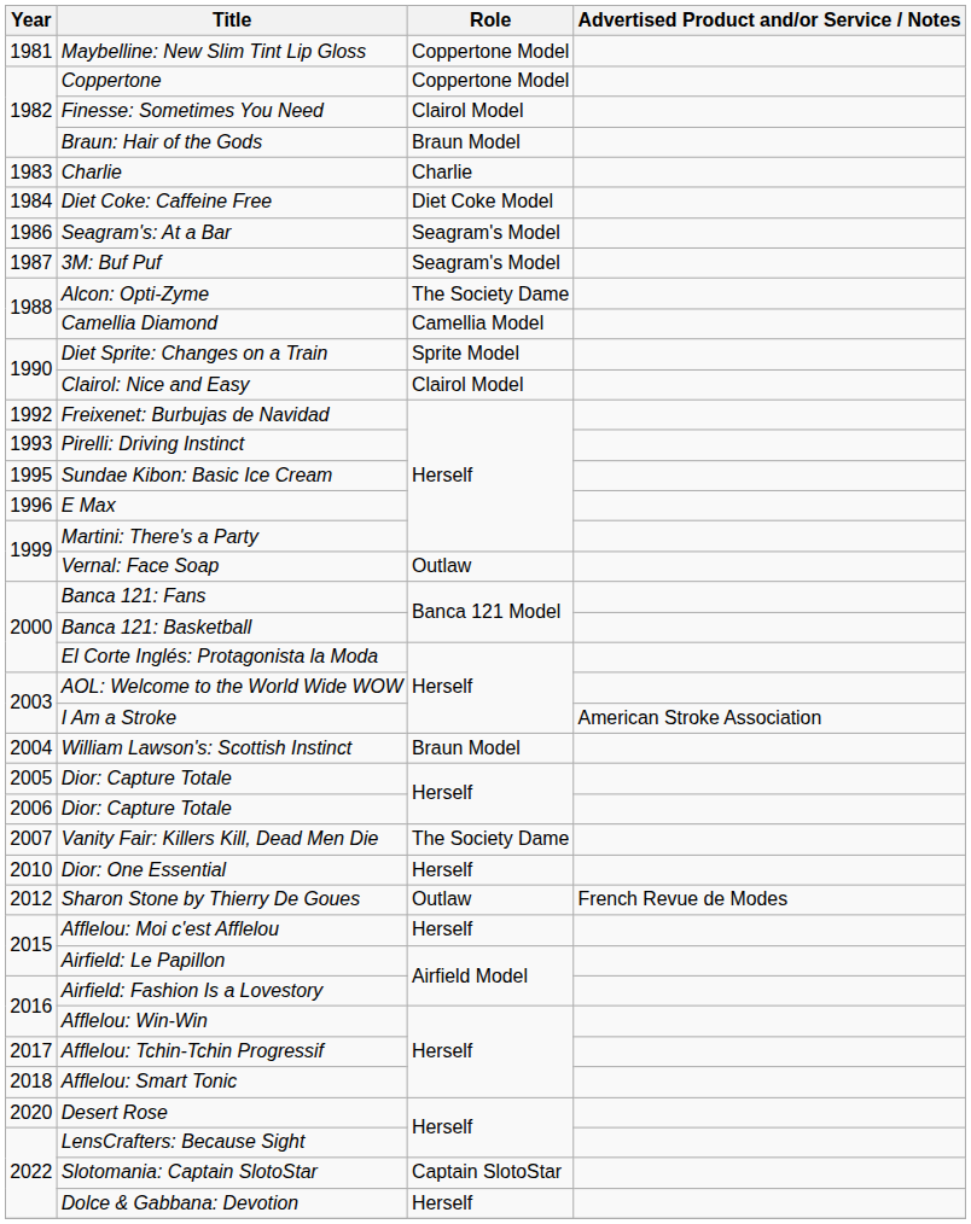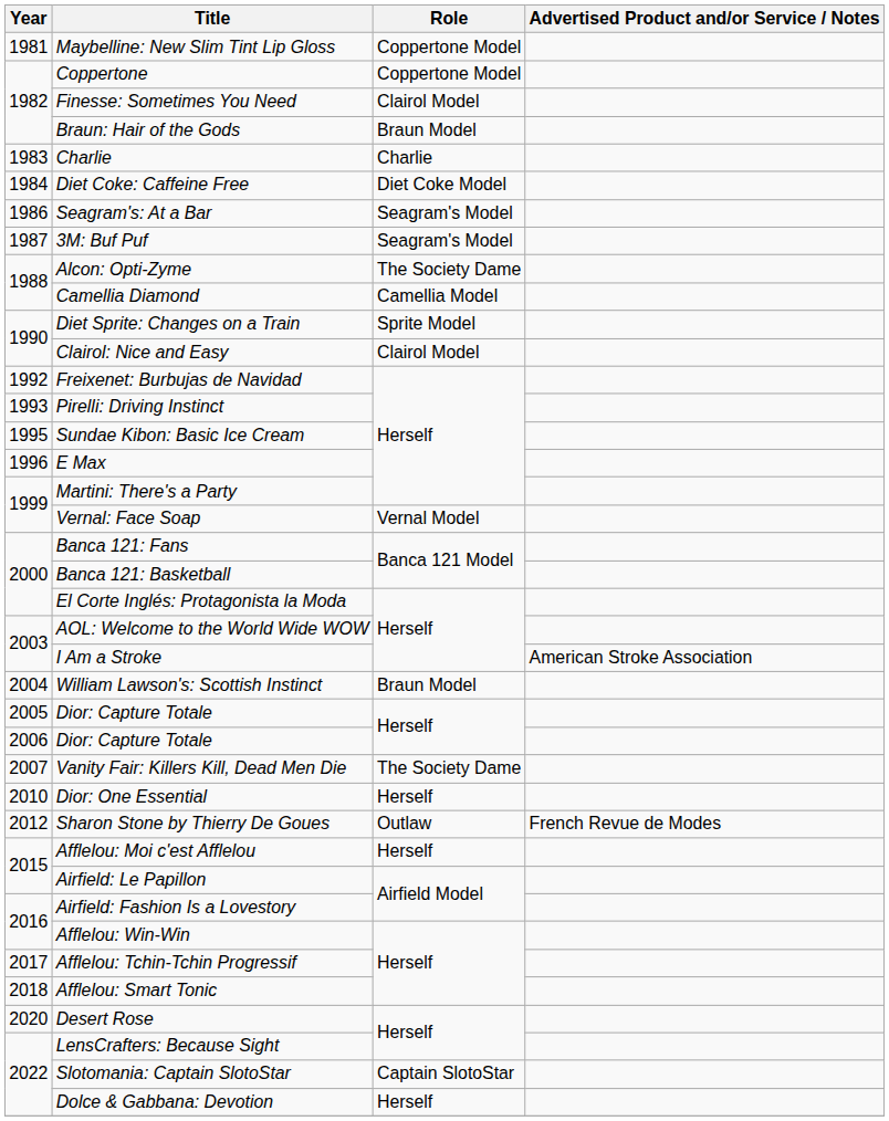Vernal: Face Soap | Role: Outlaw -> Vernal Model
